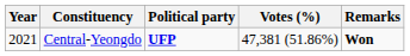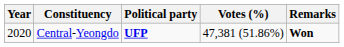Central-Yeongdo | Year: 2021 -> 2020
